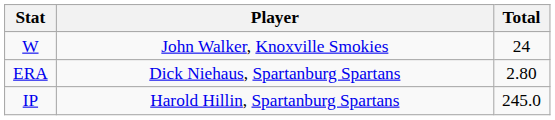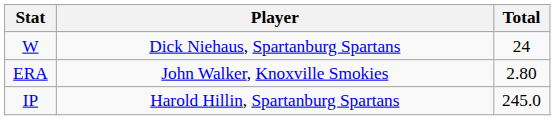W | Player: John Walker, Knoxville Smokies -> Dick Niehaus, Spartanburg Spartans
ERA | Player: Dick Niehaus, Spartanburg Spartans -> John Walker, Knoxville Smokies
